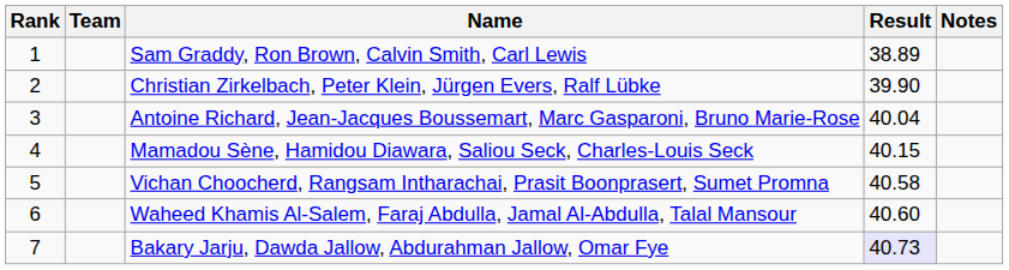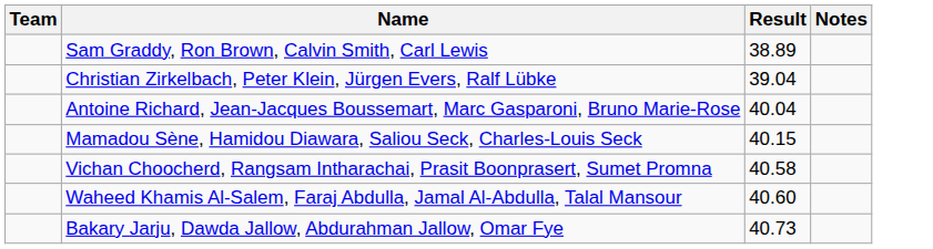- column: Rank | 1 | 2 | 3 | 4 | 5 | 6 | 7
Christian Zirkelbach, Peter Klein, Jürgen Evers, Ralf Lübke | Result: 39.90 -> 39.04
Bakary Jarju, Dawda Jallow, Abdurahman Jallow, Omar Fye | Result: lavender background -> no background
